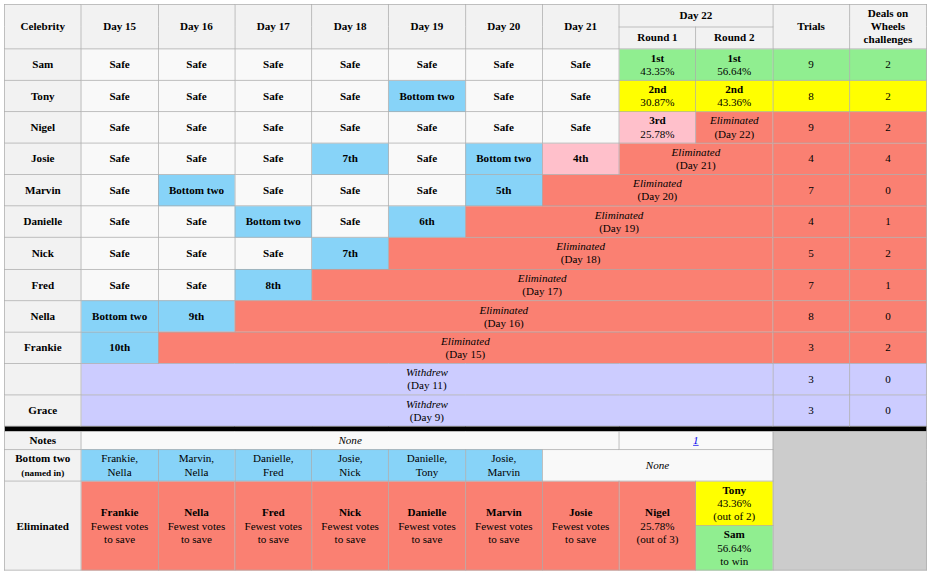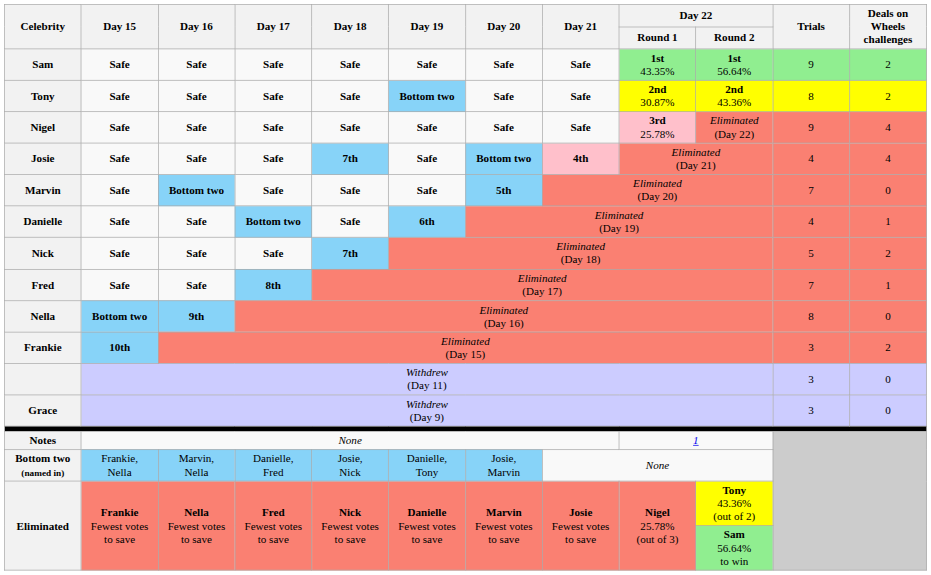Nigel | Deals on Wheels challenges: 2 -> 4
